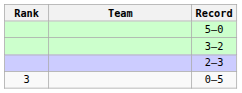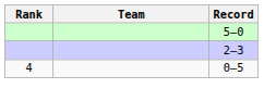- row: 3–2
0–5 | Rank: 3 -> 4
